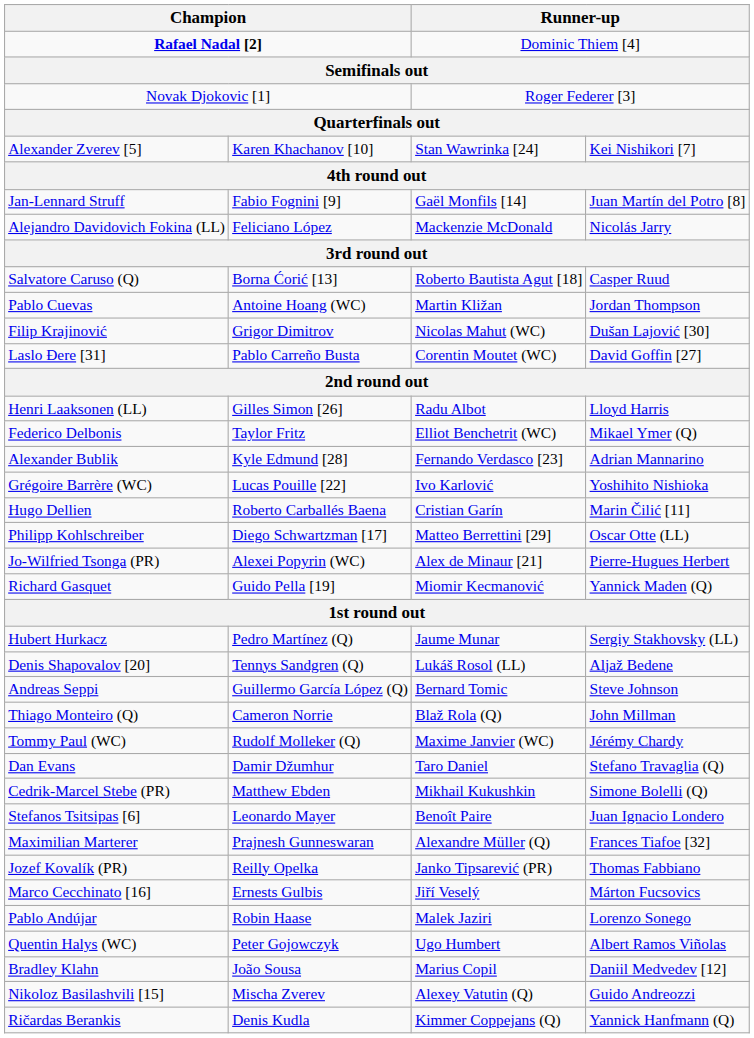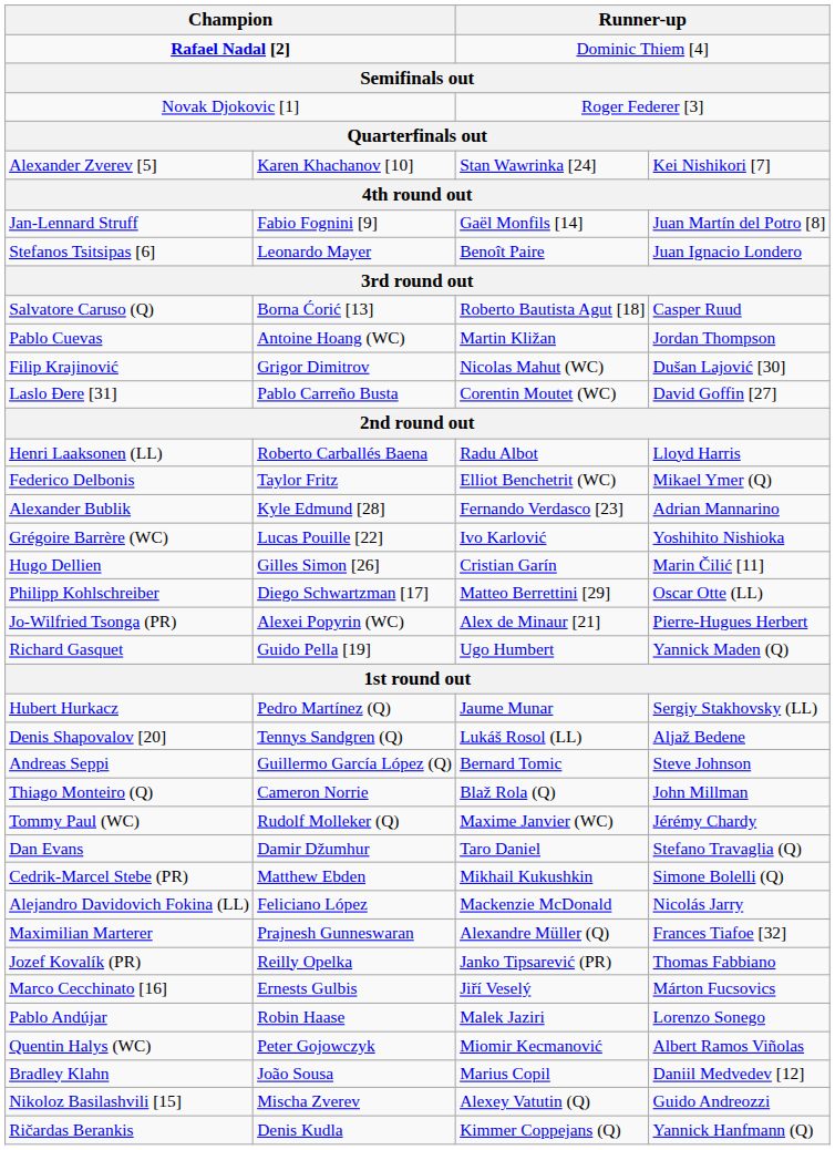rows swapped: Stefanos Tsitsipas [6] <-> Alejandro Davidovich Fokina (LL)
Henri Laaksonen (LL) | column 2: Gilles Simon [26] -> Roberto Carballés Baena
Hugo Dellien | column 2: Roberto Carballés Baena -> Gilles Simon [26]
Richard Gasquet | column 3: Miomir Kecmanović -> Ugo Humbert
Quentin Halys (WC) | column 3: Ugo Humbert -> Miomir Kecmanović
